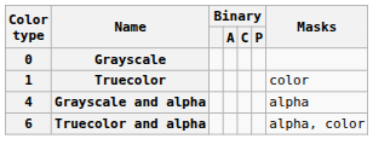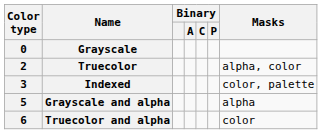Truecolor | Color type: 1 -> 2
Truecolor | Masks: color -> alpha, color
+ row: 3 | Indexed | color, palette
Grayscale and alpha | Color type: 4 -> 5
Truecolor and alpha | Masks: alpha, color -> color
